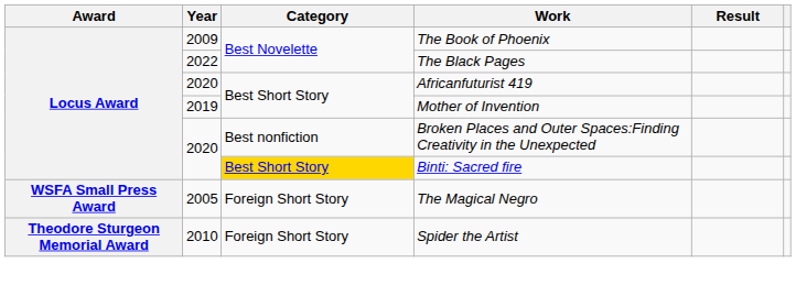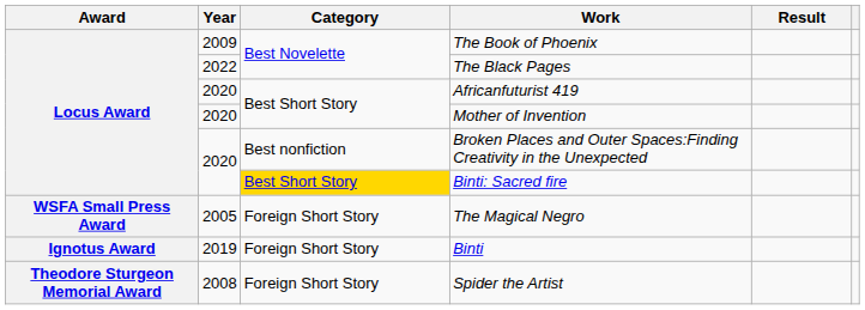Mother of Invention | Year: 2019 -> 2020
+ row: Ignotus Award | 2019 | Foreign Short Story | Binti
Spider the Artist | Year: 2010 -> 2008
